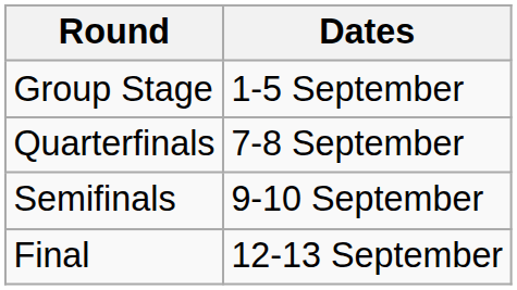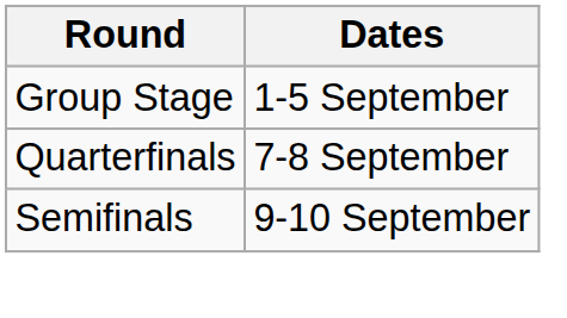- row: Final | 12-13 September
